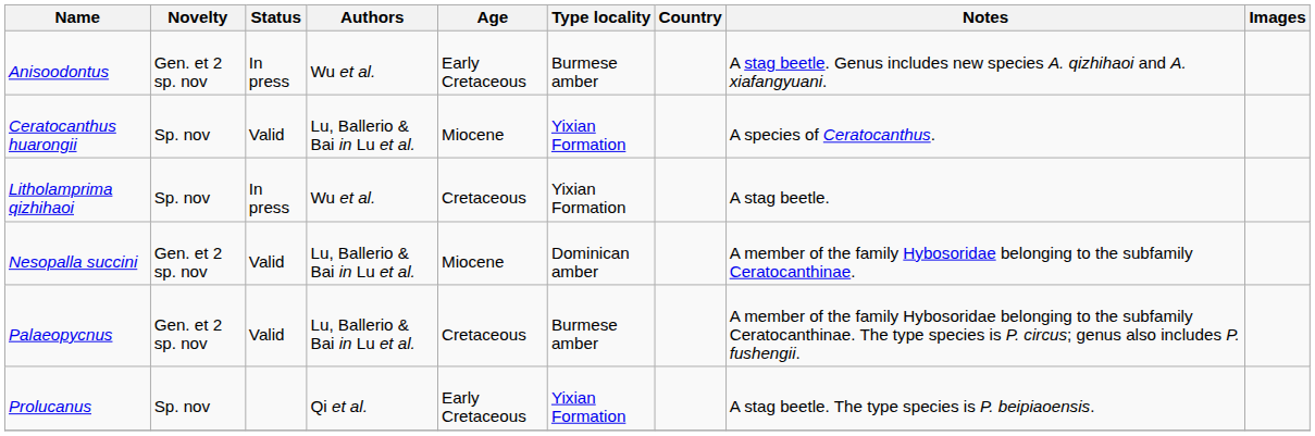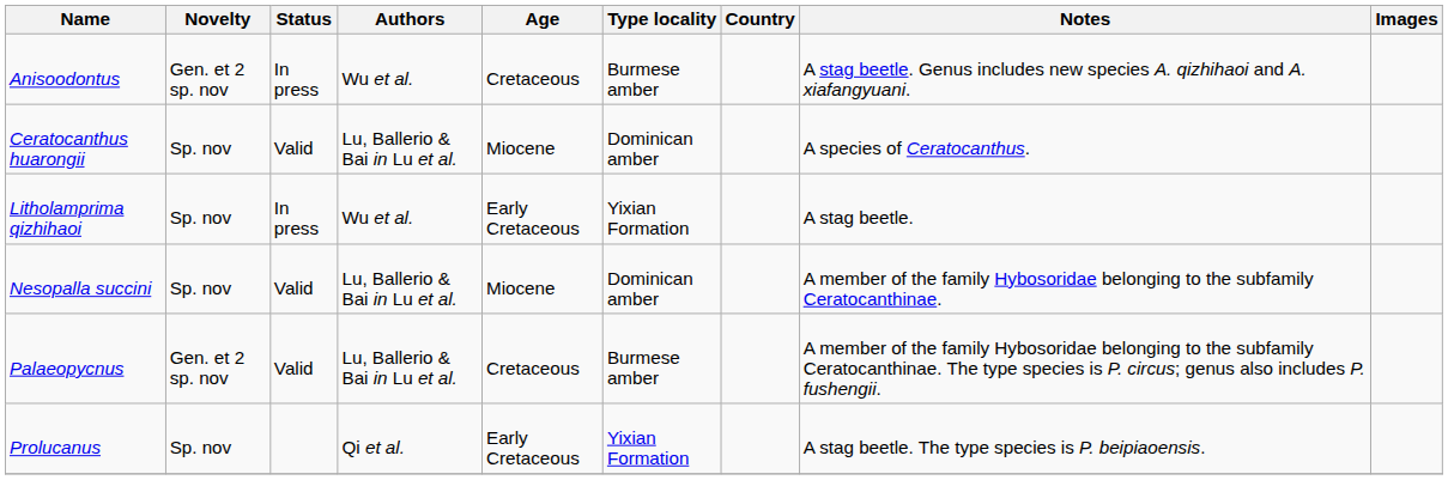Anisoodontus | Age: Early Cretaceous -> Cretaceous
Ceratocanthus huarongii | Type locality: Yixian Formation -> Dominican amber
Litholamprima qizhihaoi | Age: Cretaceous -> Early Cretaceous
Nesopalla succini | Novelty: Gen. et 2 sp. nov -> Sp. nov
